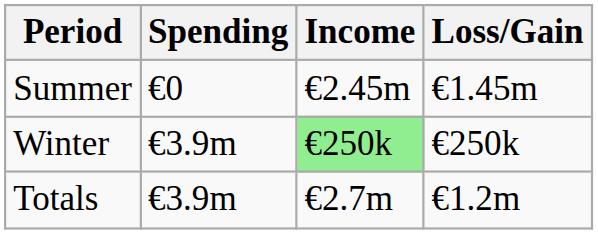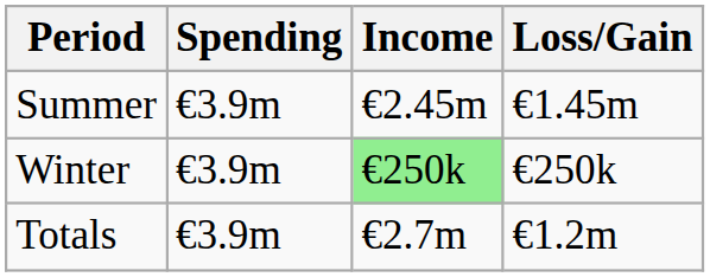Summer | Spending: €0 -> €3.9m
